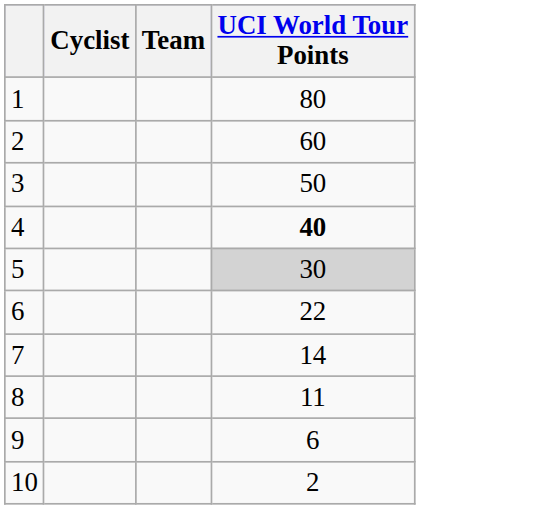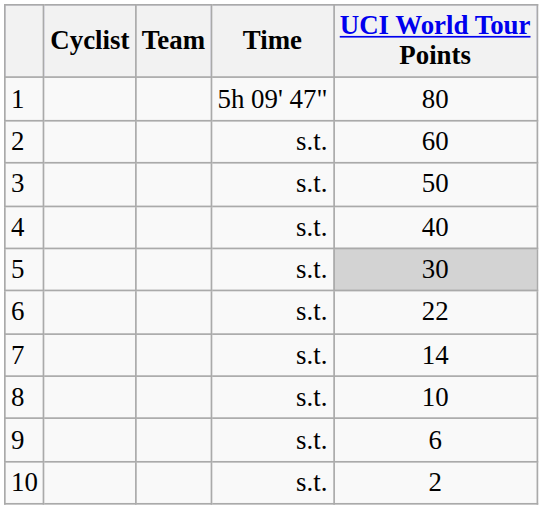+ column: Time | 5h 09' 47" | s.t. | s.t. | s.t. | s.t. | s.t. | s.t. | s.t. | s.t. | s.t.
4 | UCI World Tour Points: bold -> normal
8 | UCI World Tour Points: 11 -> 10
